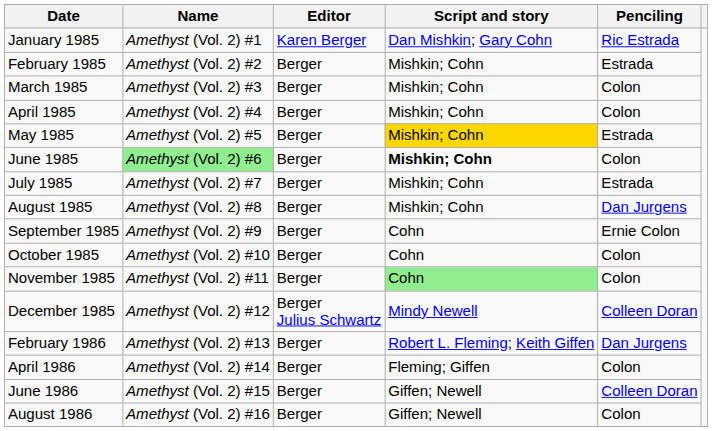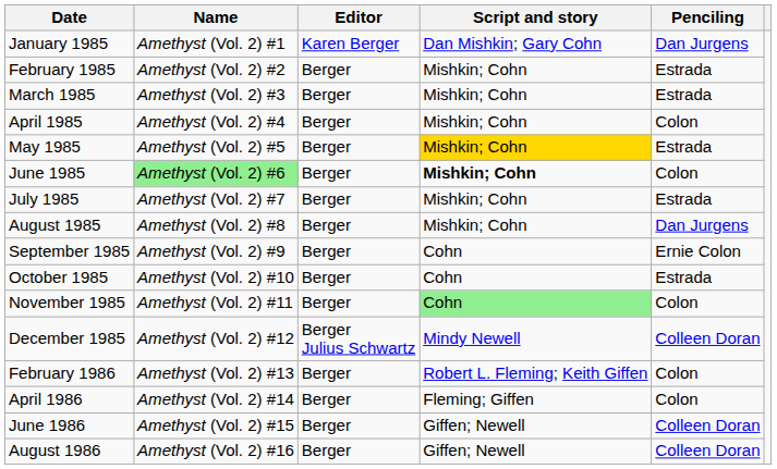January 1985 | Penciling: Ric Estrada -> Dan Jurgens
March 1985 | Penciling: Colon -> Estrada
October 1985 | Penciling: Colon -> Estrada
February 1986 | Penciling: Dan Jurgens -> Colon
August 1986 | Penciling: Colon -> Colleen Doran
